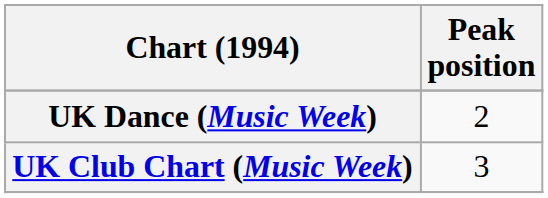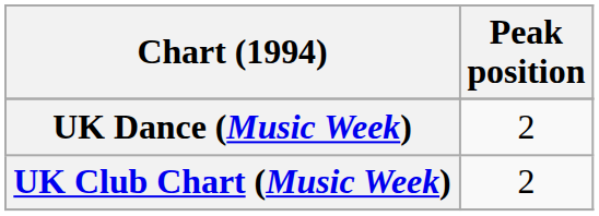UK Club Chart (Music Week) | Peak position: 3 -> 2
